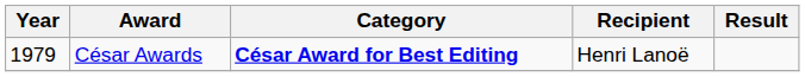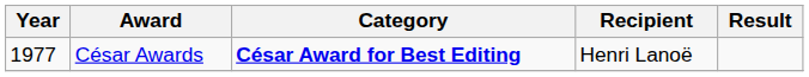César Awards | Year: 1979 -> 1977
